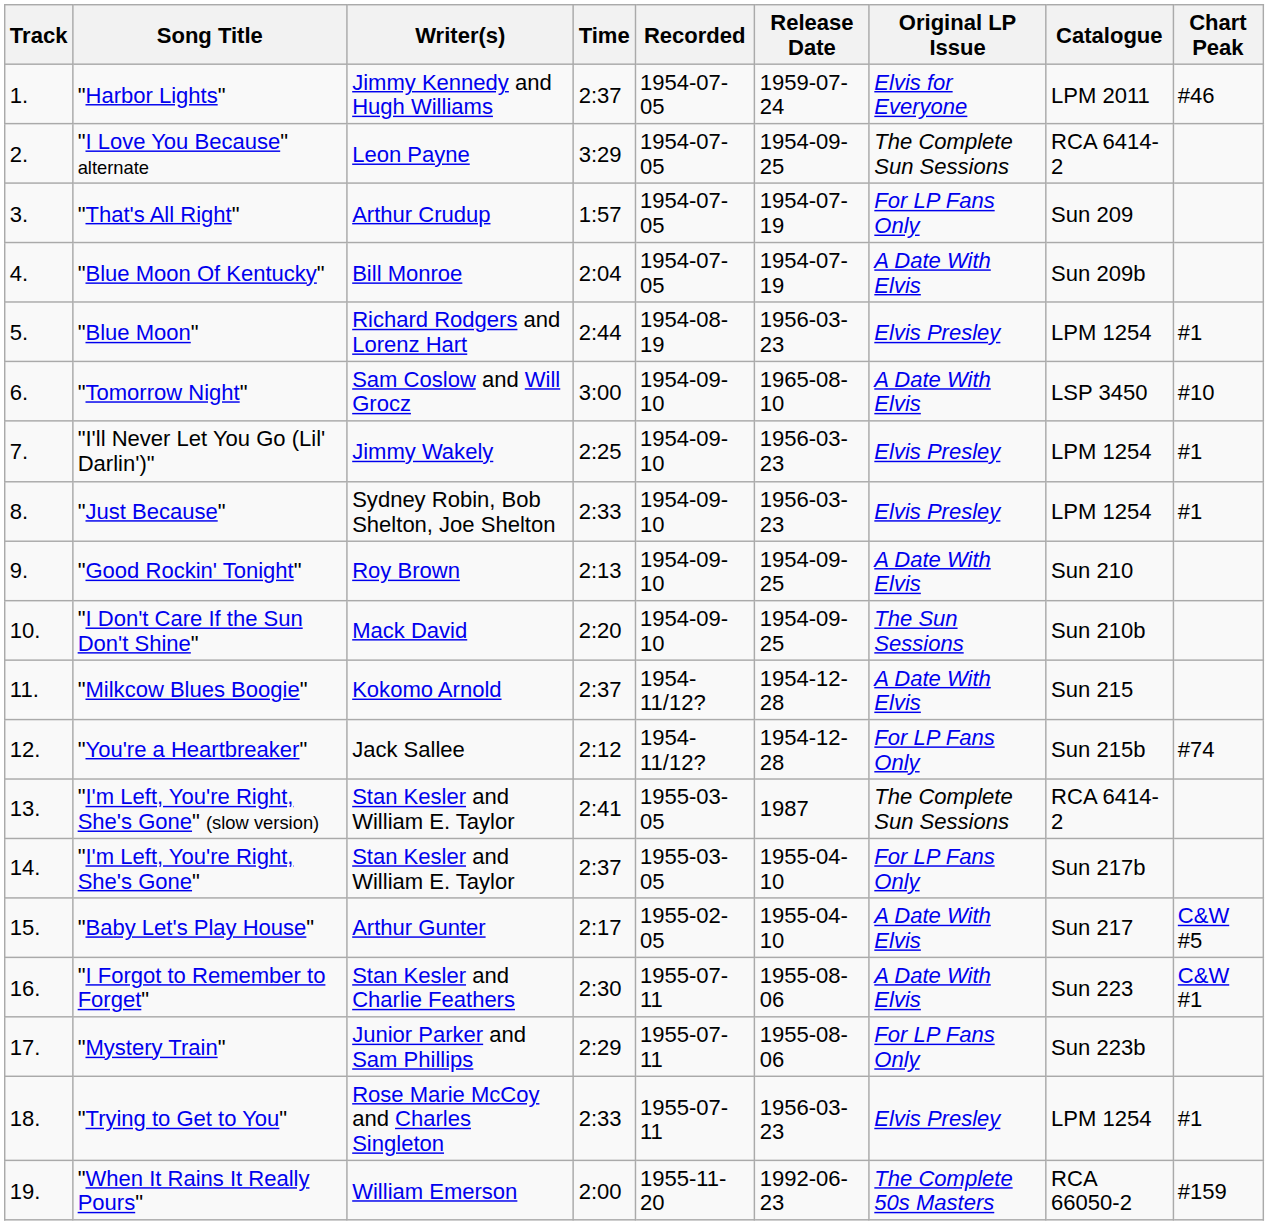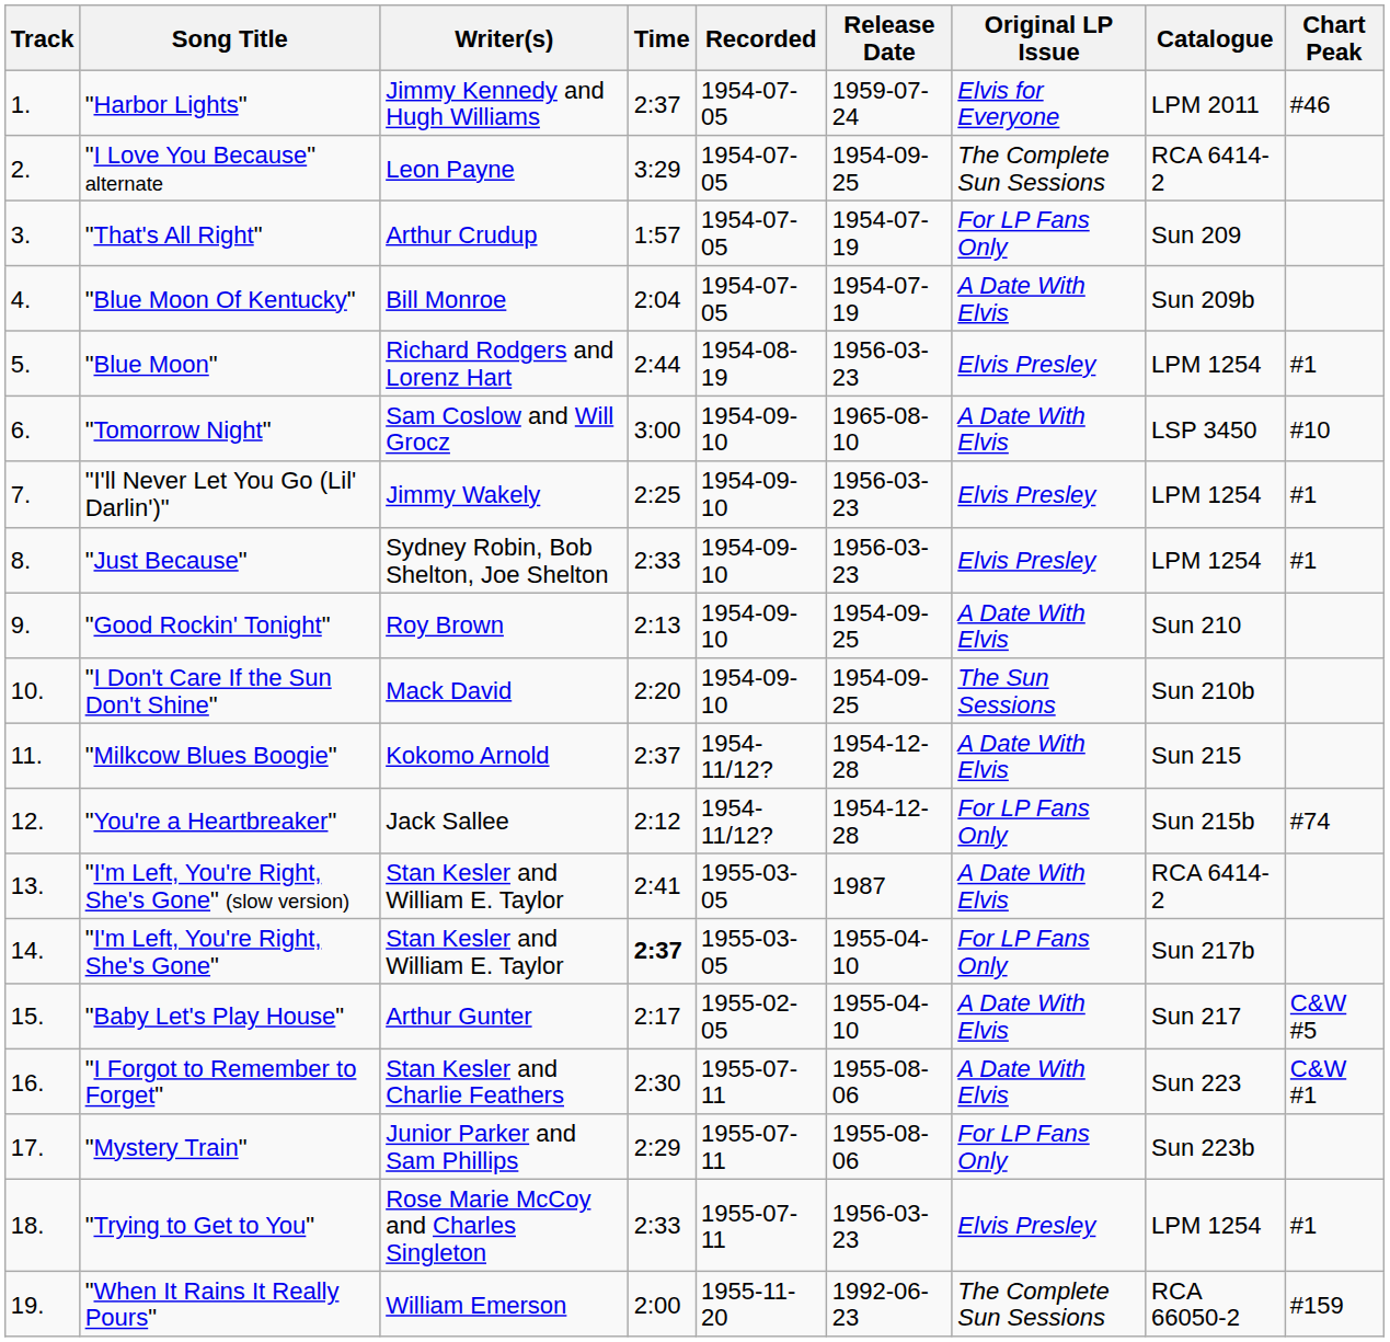"I'm Left, You're Right, She's Gone" (slow version) | Original LP Issue: The Complete Sun Sessions -> A Date With Elvis
"I'm Left, You're Right, She's Gone" | Time: normal -> bold
"When It Rains It Really Pours" | Original LP Issue: The Complete 50s Masters -> The Complete Sun Sessions
